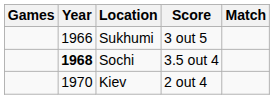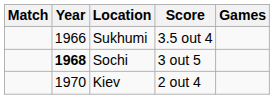columns swapped: Match <-> Games
Sukhumi | Score: 3 out 5 -> 3.5 out 4
Sochi | Score: 3.5 out 4 -> 3 out 5
